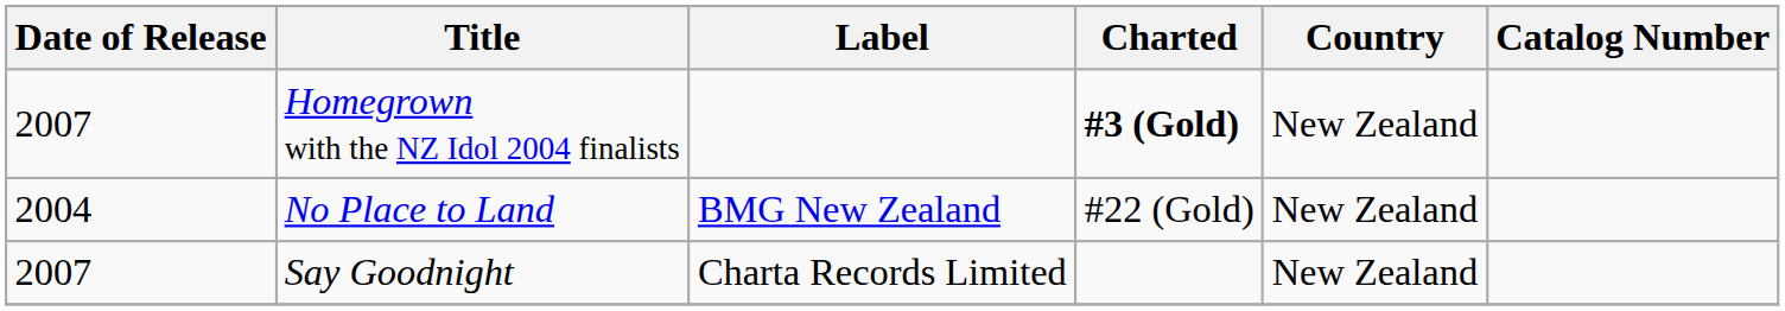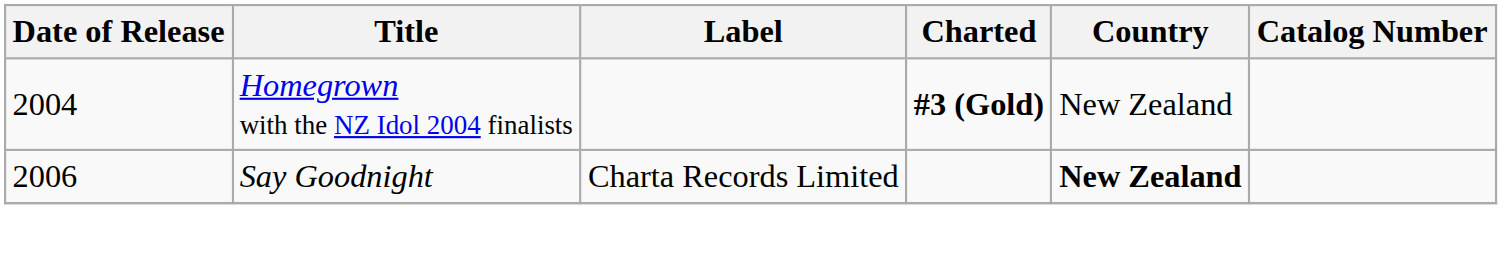Homegrown with the NZ Idol 2004 finalists | Date of Release: 2007 -> 2004
- row: 2004 | No Place to Land | BMG New Zealand | #22 (Gold) | New Zealand
Say Goodnight | Date of Release: 2007 -> 2006
Say Goodnight | Country: normal -> bold
